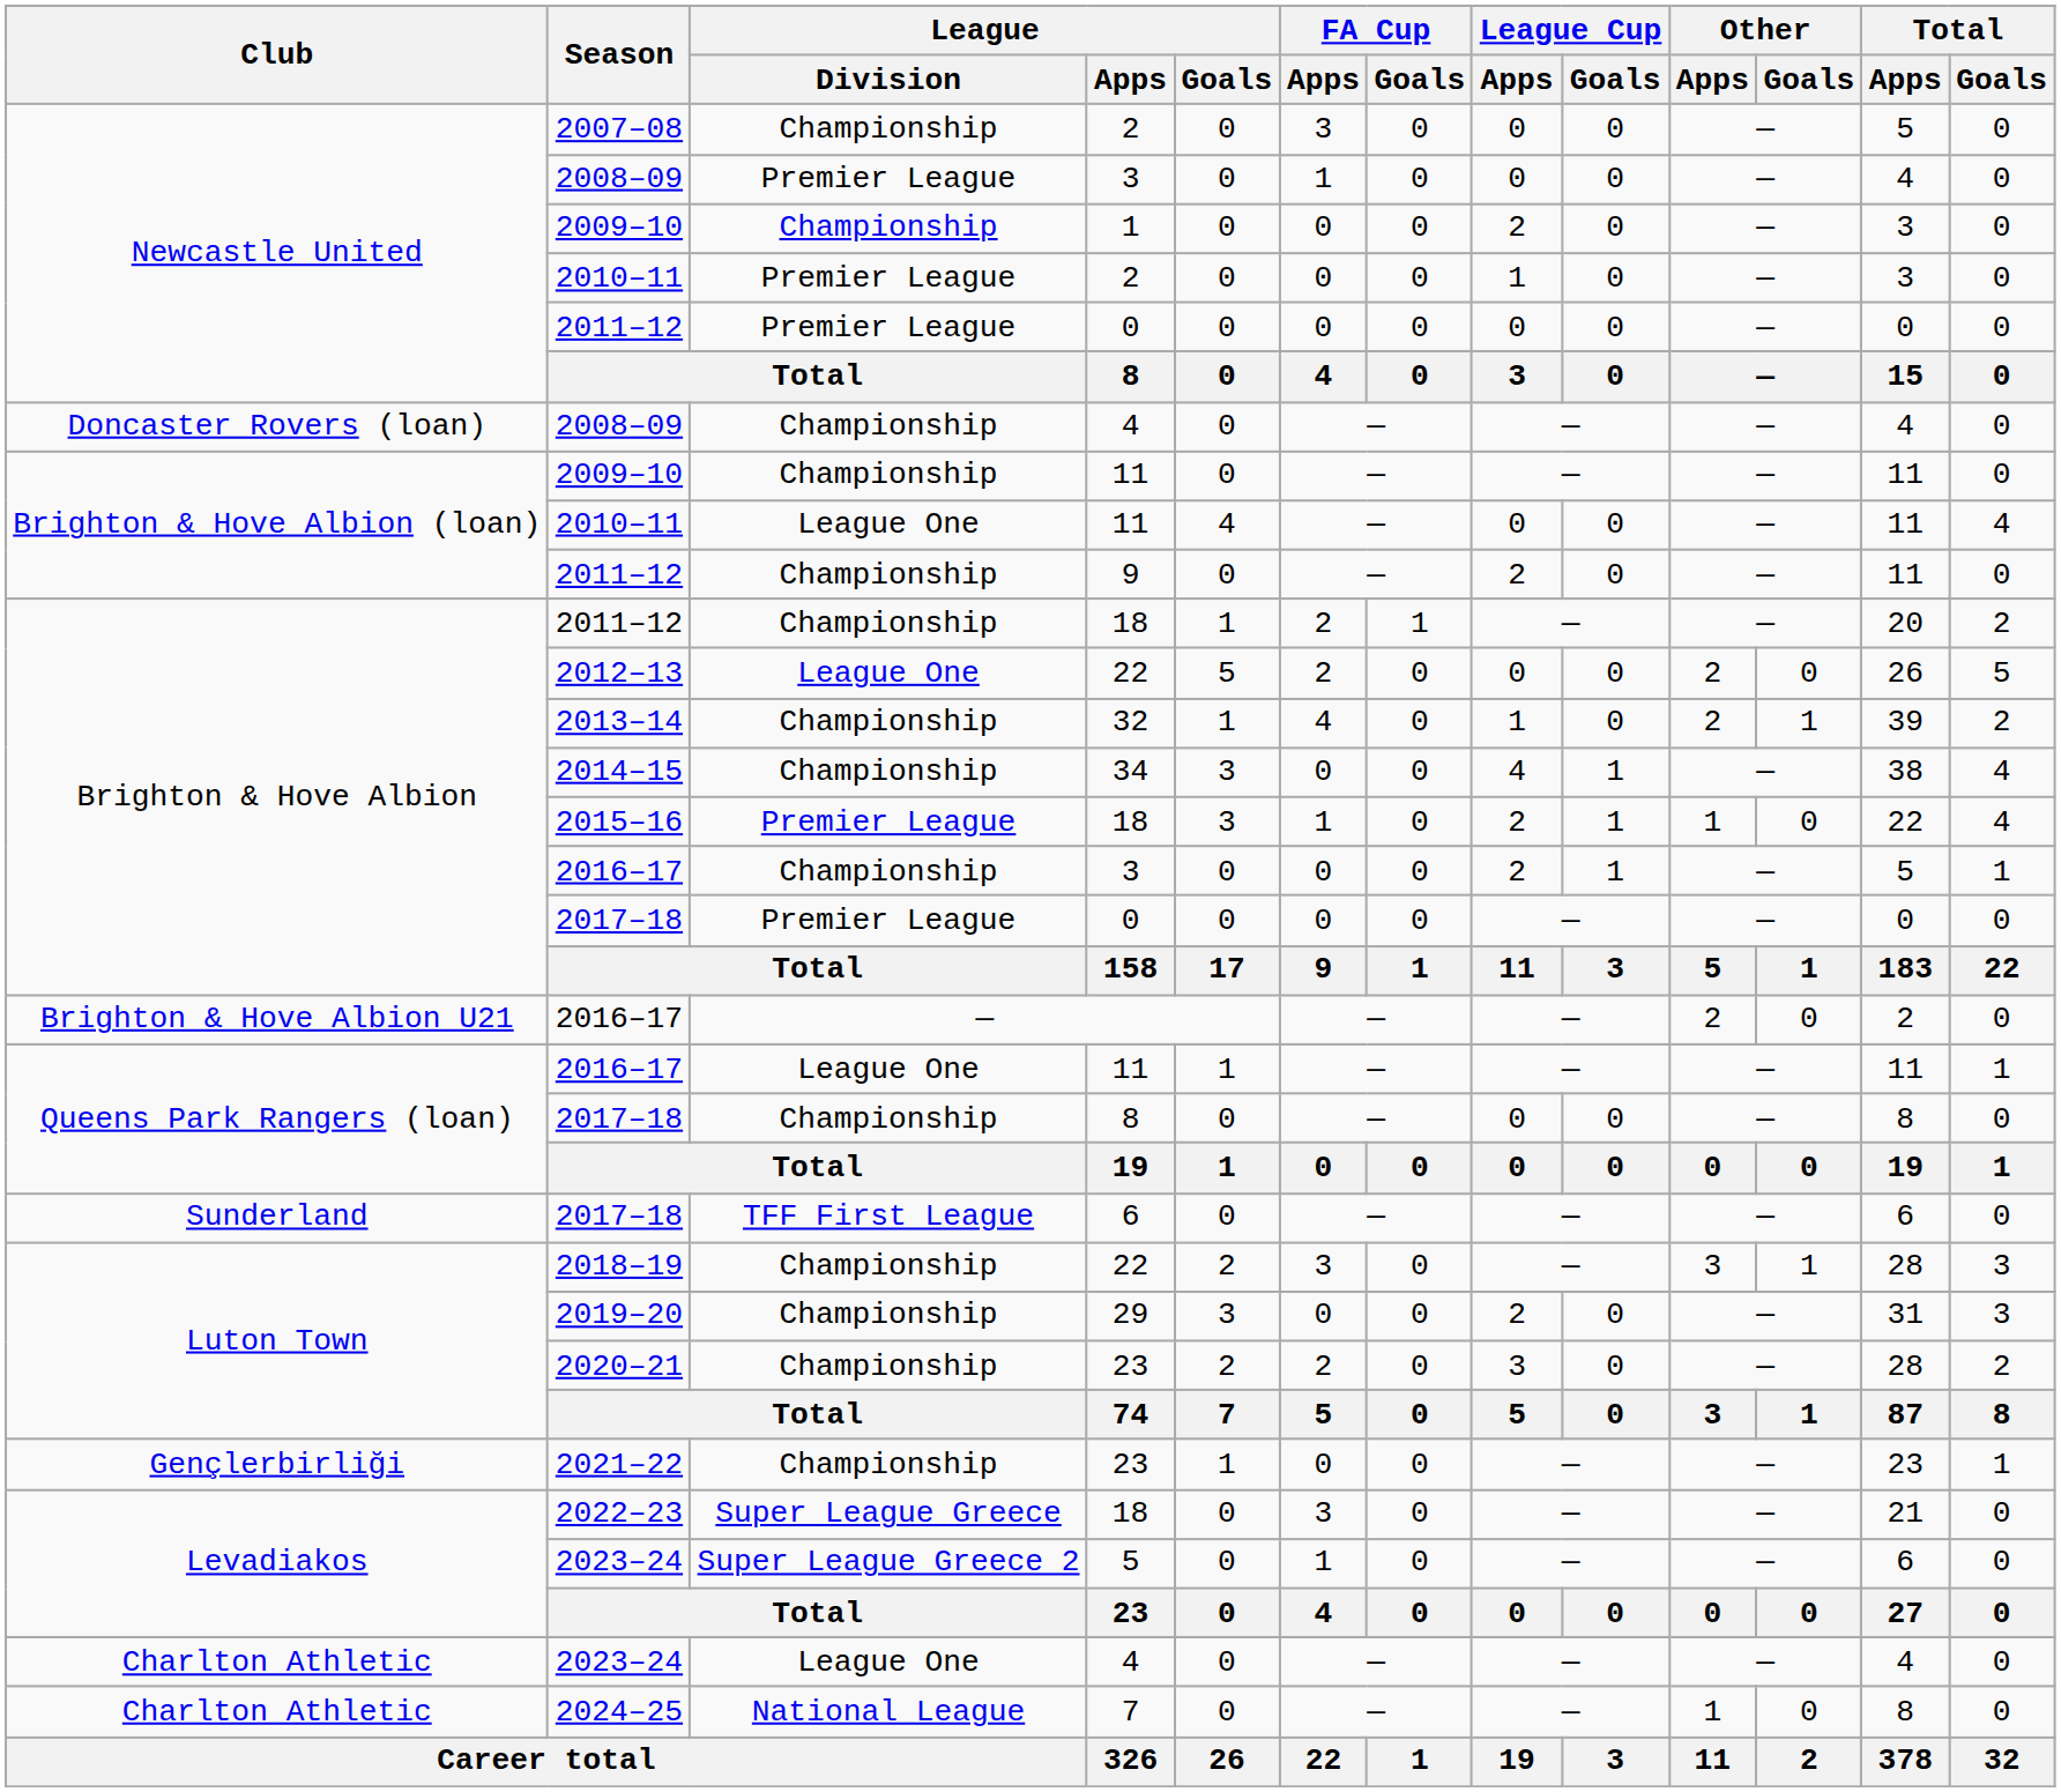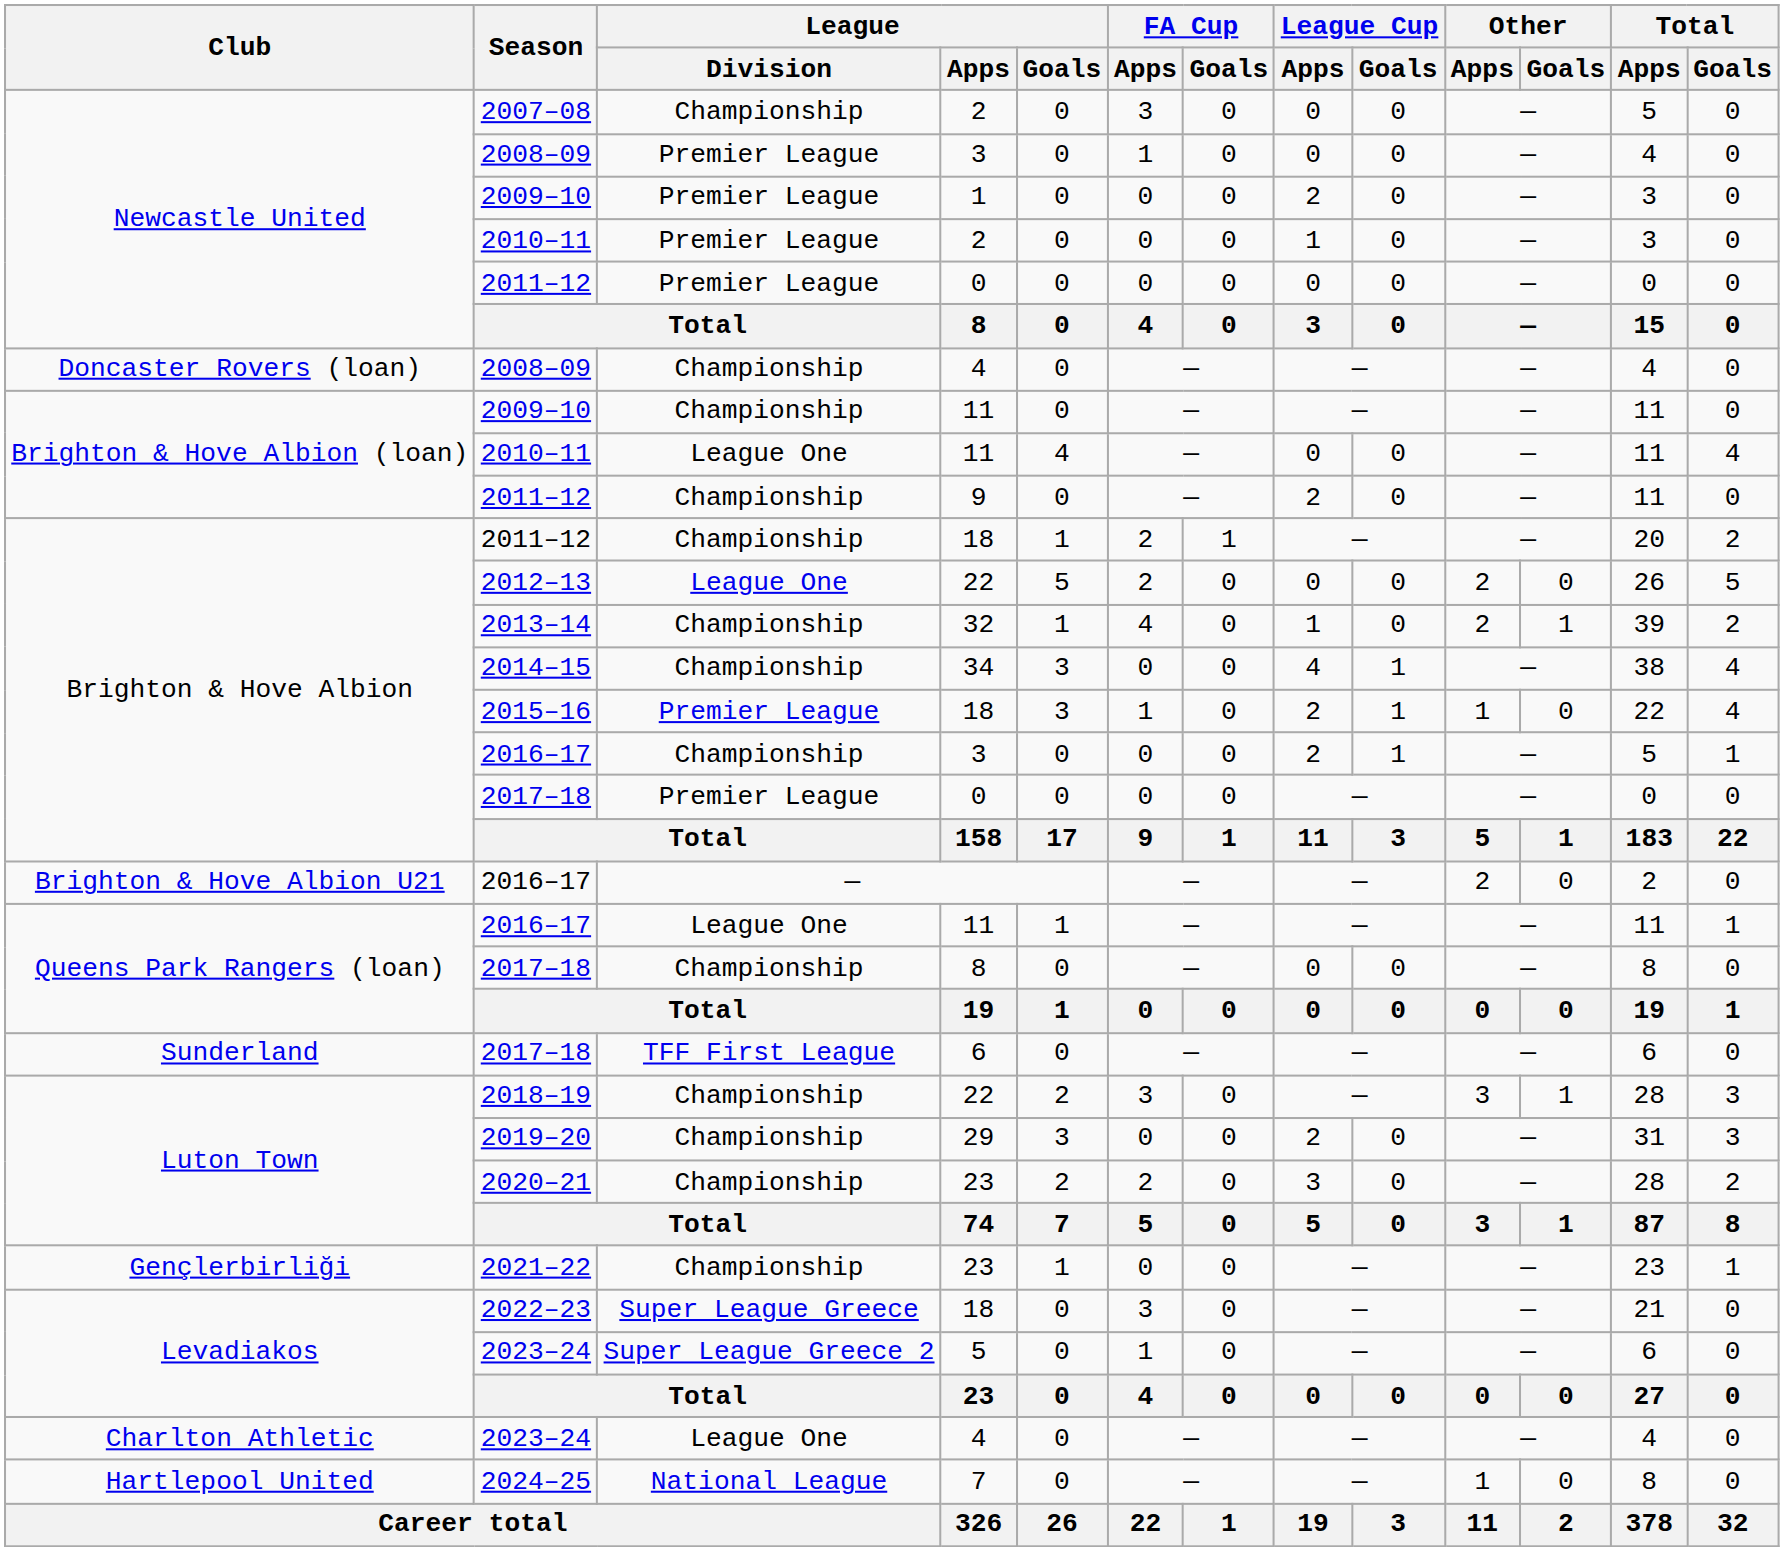2009–10 / 1 | League / Division: Championship -> Premier League
2024–25 | Club: Charlton Athletic -> Hartlepool United
